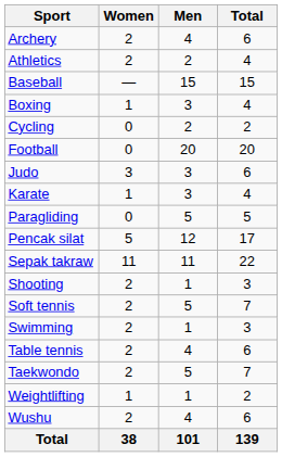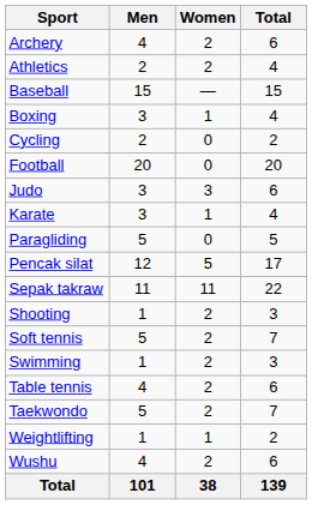columns swapped: Men <-> Women
